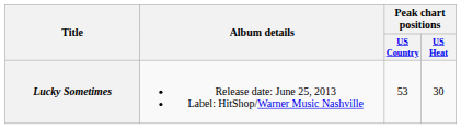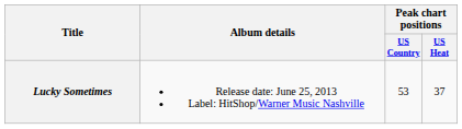Lucky Sometimes | Peak chart positions / US Heat: 30 -> 37
